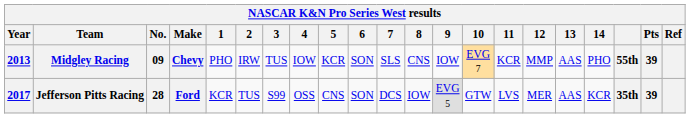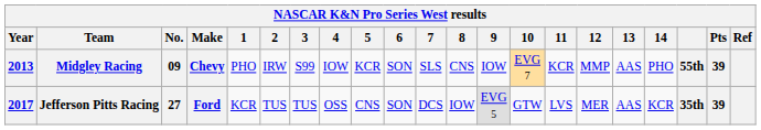Midgley Racing | 3: TUS -> S99
Jefferson Pitts Racing | No.: 28 -> 27
Jefferson Pitts Racing | 3: S99 -> TUS
